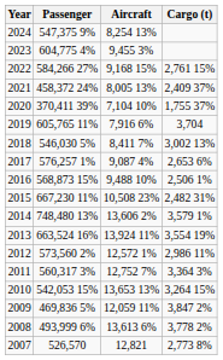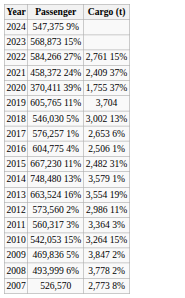- column: Aircraft | 8,254 13% | 9,455 3% | 9,168 15% | 8,005 13% | 7,104 10% | 7,916 6% | 8,411 7% | 9,087 4% | 9,488 10% | 10,508 23% | 13,606 2% | 13,924 11% | 12,572 1% | 12,752 7% | 13,653 13% | 12,059 11% | 13,613 6% | 12,821
2023 | Passenger: 604,775 4% -> 568,873 15%
2016 | Passenger: 568,873 15% -> 604,775 4%
